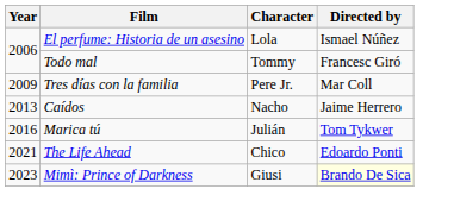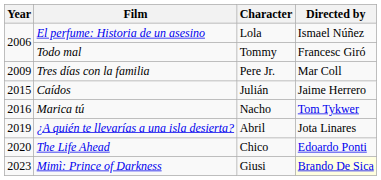Caídos | Year: 2013 -> 2015
Caídos | Character: Nacho -> Julián
Marica tú | Character: Julián -> Nacho
+ row: 2019 | ¿A quién te llevarías a una isla desierta? | Abril | Jota Linares
The Life Ahead | Year: 2021 -> 2020
